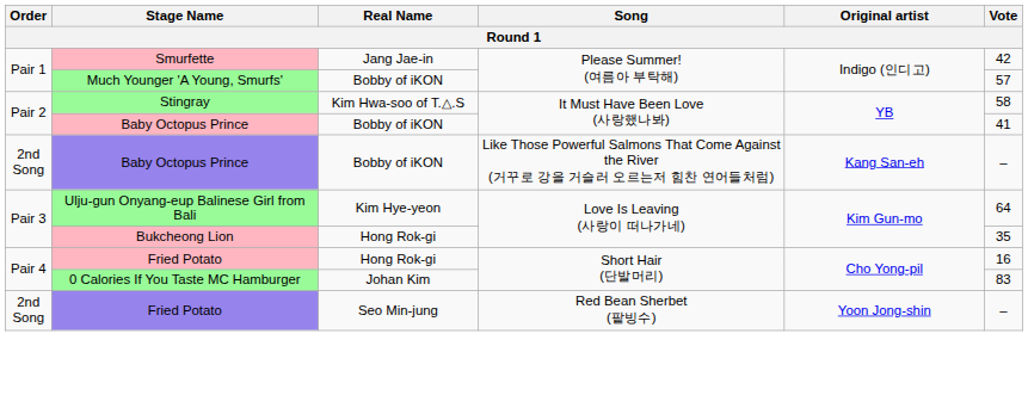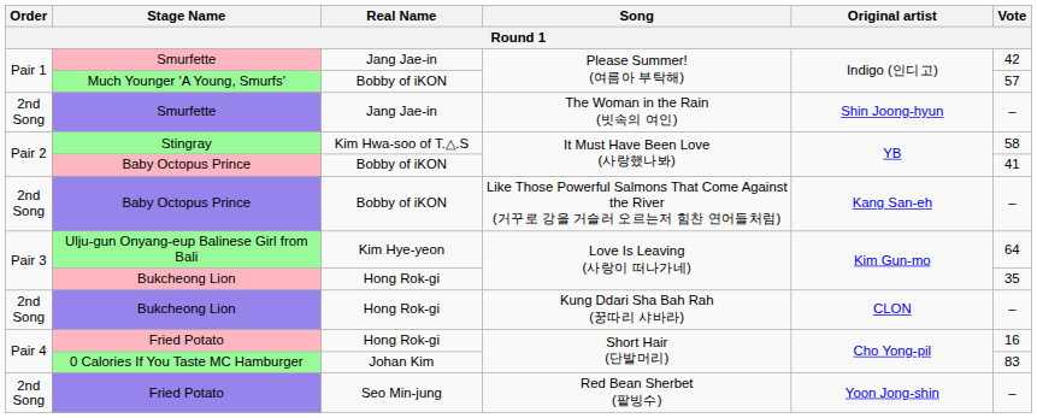+ row: 2nd Song | Smurfette | Jang Jae-in | The Woman in the Rain (빗속의 여인) | Shin Joong-hyun | –
+ row: 2nd Song | Bukcheong Lion | Hong Rok-gi | Kung Ddari Sha Bah Rah (꿍따리 샤바라) | CLON | –
